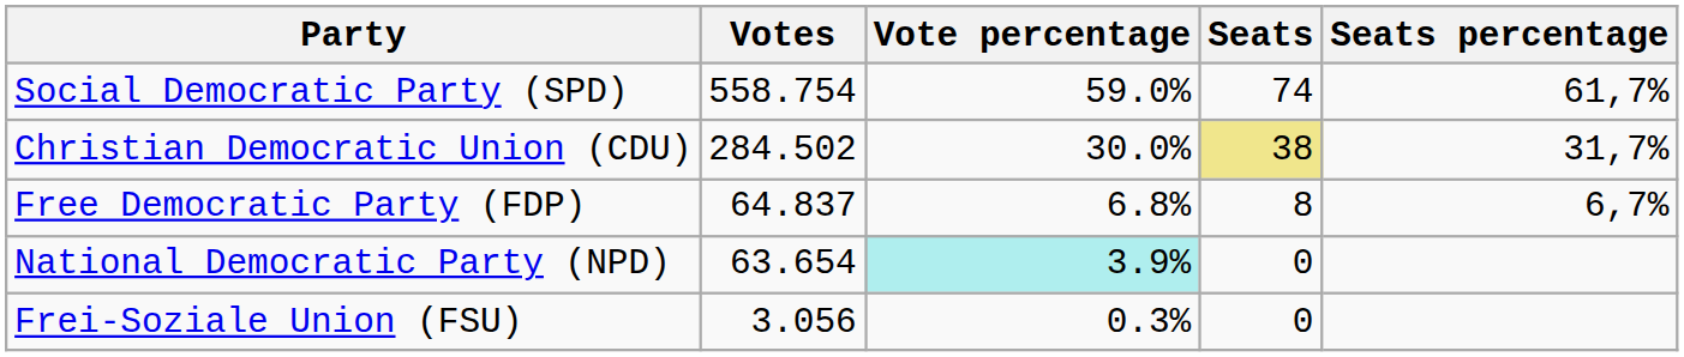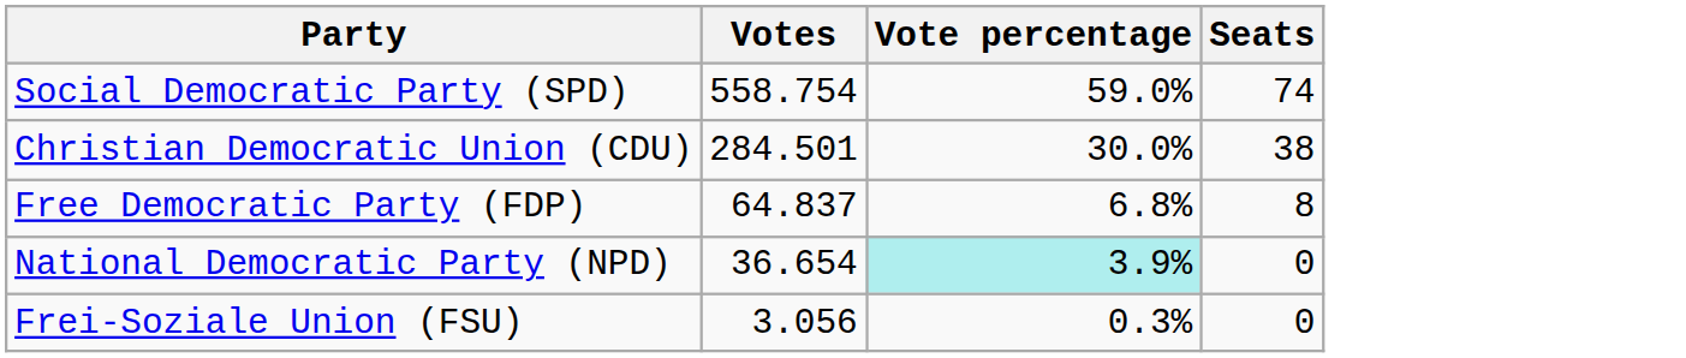- column: Seats percentage | 61,7% | 31,7% | 6,7%
Christian Democratic Union (CDU) | Votes: 284.502 -> 284.501
Christian Democratic Union (CDU) | Seats: khaki background -> no background
National Democratic Party (NPD) | Votes: 63.654 -> 36.654
